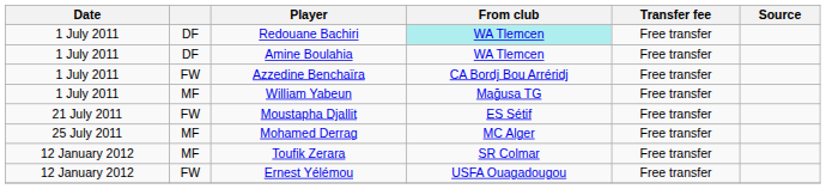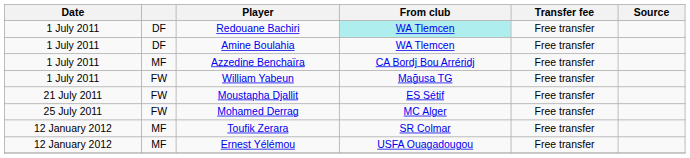Azzedine Benchaïra | column 2: FW -> MF
William Yabeun | column 2: MF -> FW
Mohamed Derrag | column 2: MF -> FW
Ernest Yélémou | column 2: FW -> MF
